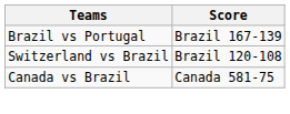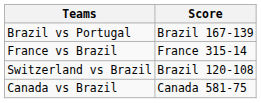+ row: France vs Brazil | France 315-14
